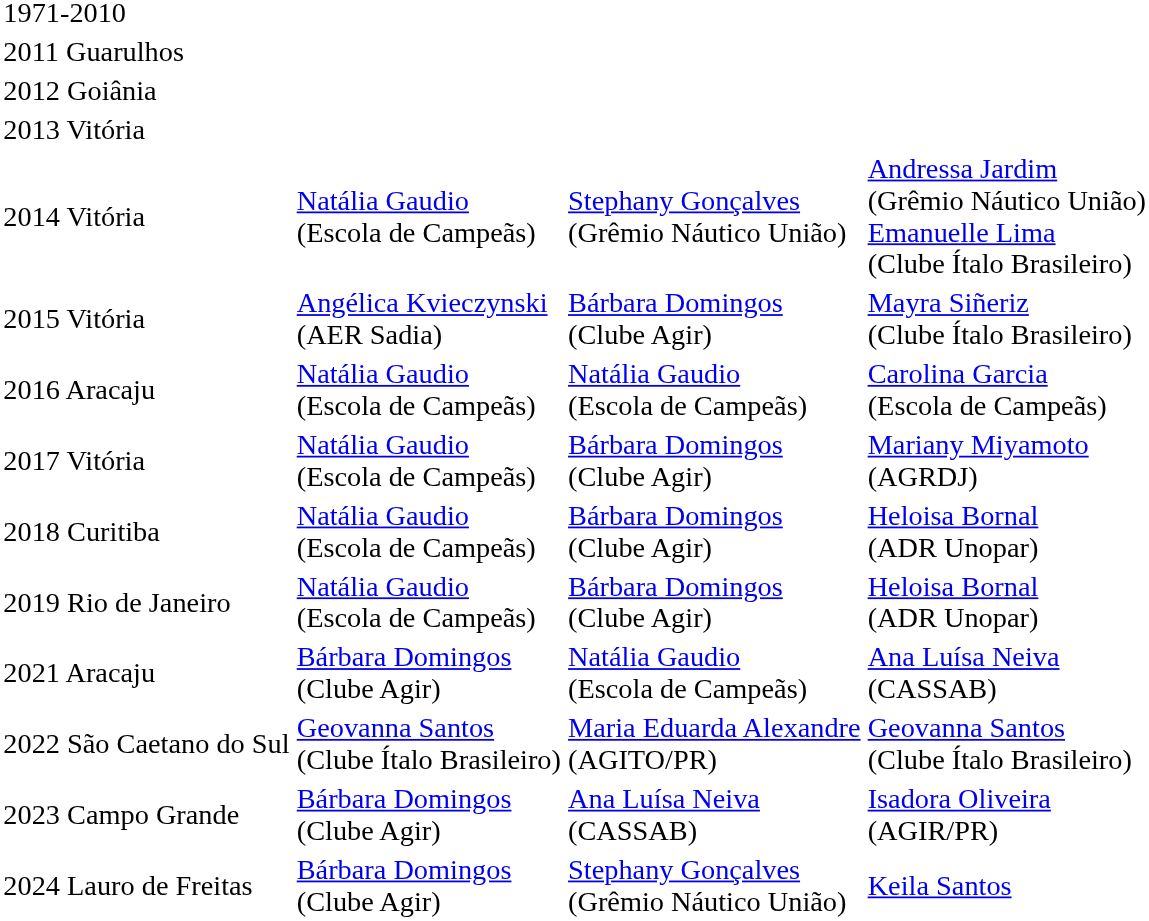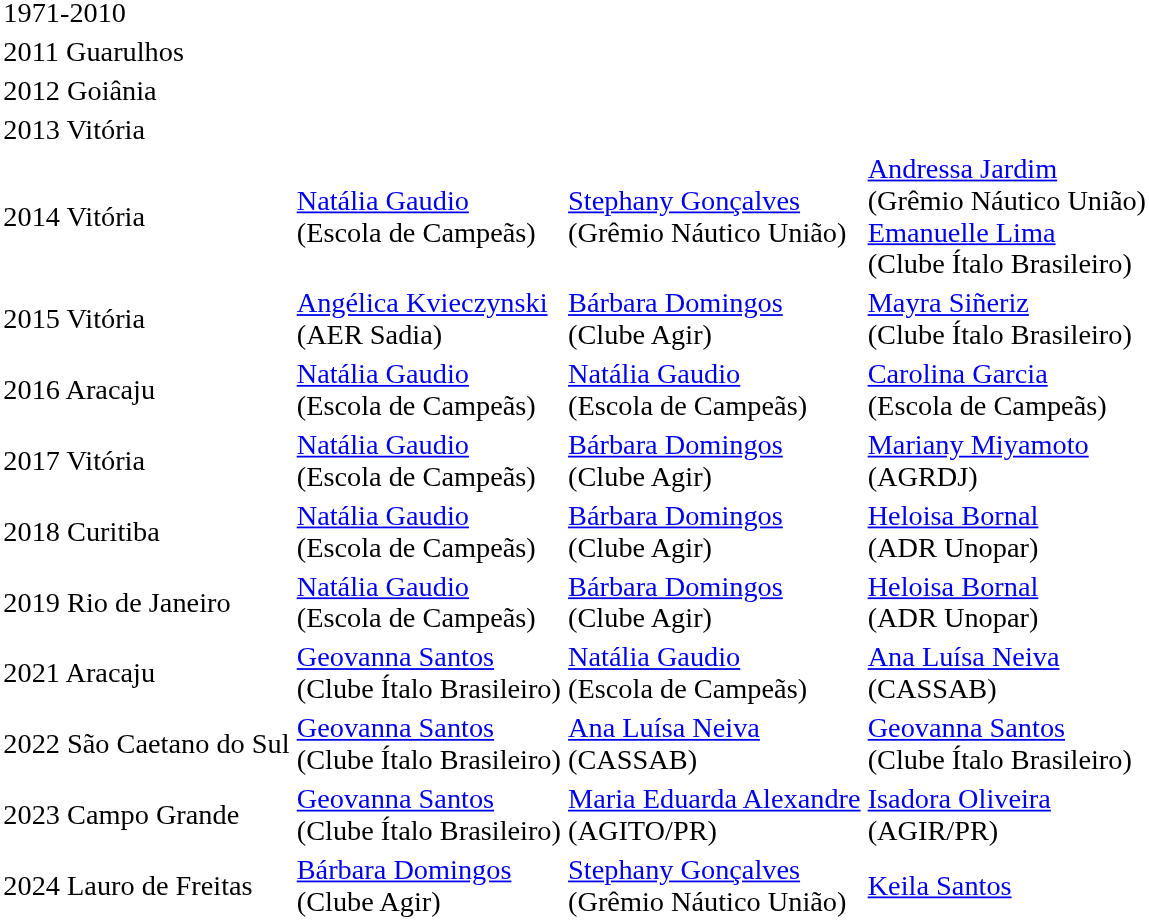2021 Aracaju | column 2: Bárbara Domingos (Clube Agir) -> Geovanna Santos (Clube Ítalo Brasileiro)
2022 São Caetano do Sul | column 3: Maria Eduarda Alexandre (AGITO/PR) -> Ana Luísa Neiva (CASSAB)
2023 Campo Grande | column 2: Bárbara Domingos (Clube Agir) -> Geovanna Santos (Clube Ítalo Brasileiro)
2023 Campo Grande | column 3: Ana Luísa Neiva (CASSAB) -> Maria Eduarda Alexandre (AGITO/PR)
